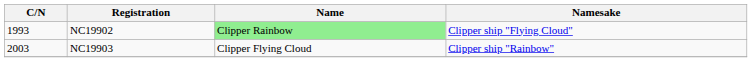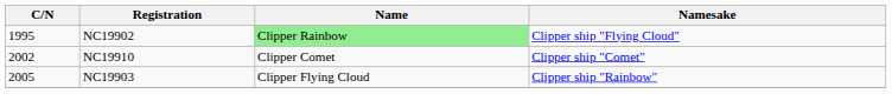NC19902 | C/N: 1993 -> 1995
+ row: 2002 | NC19910 | Clipper Comet | Clipper ship "Comet"
NC19903 | C/N: 2003 -> 2005
